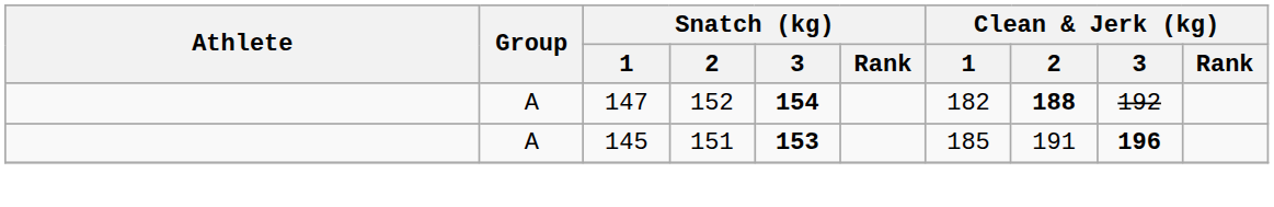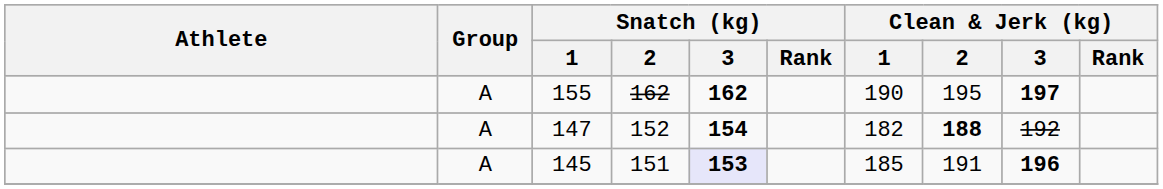+ row: A | 155 | 162 | 162 | 190 | 195 | 197
145 | Snatch (kg) / 3: no background -> lavender background
